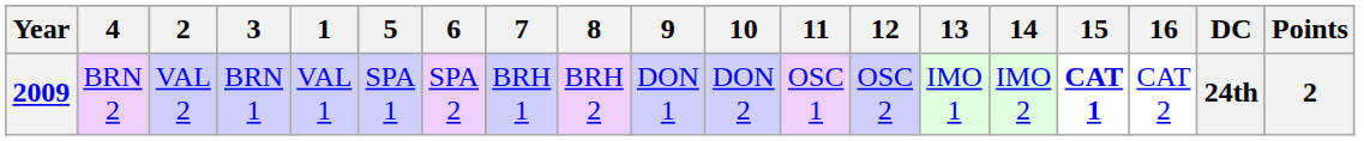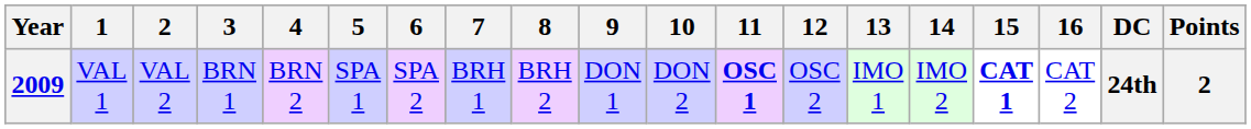columns swapped: 1 <-> 4
2009 | 11: normal -> bold
